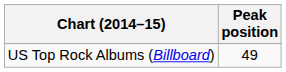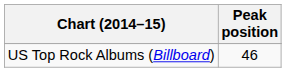US Top Rock Albums (Billboard) | Peak position: 49 -> 46
